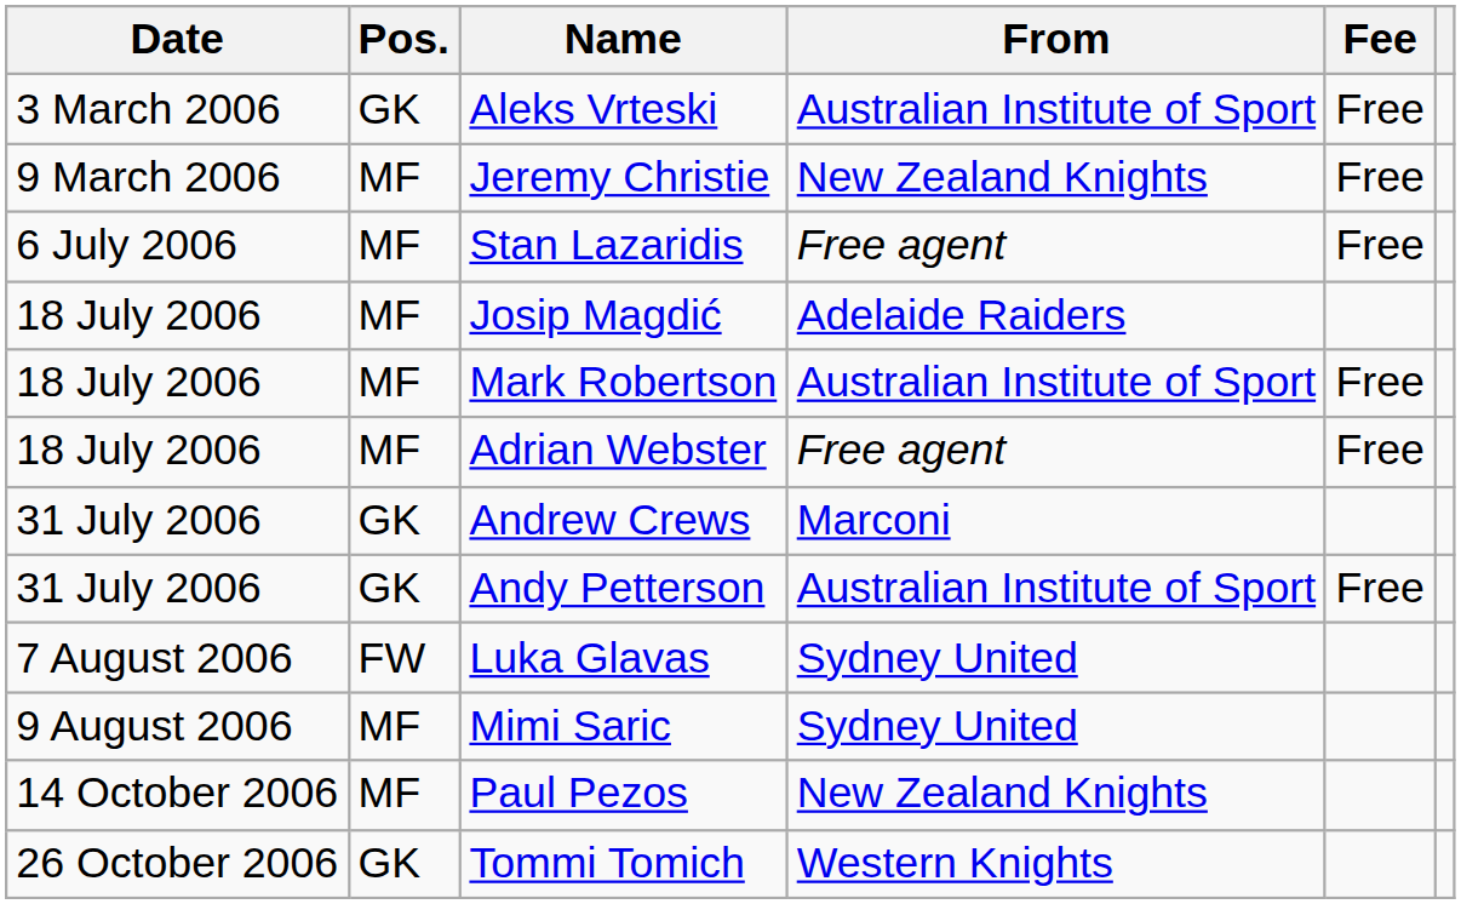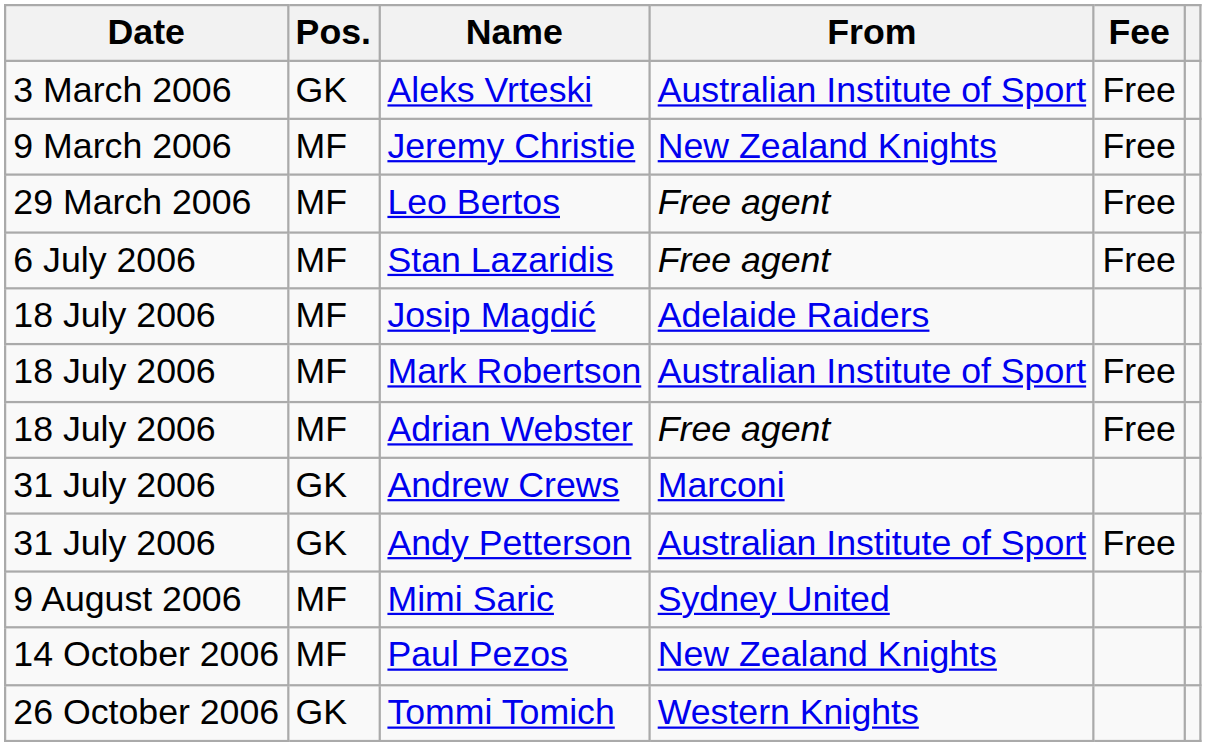+ row: 29 March 2006 | MF | Leo Bertos | Free agent | Free
- row: 7 August 2006 | FW | Luka Glavas | Sydney United
